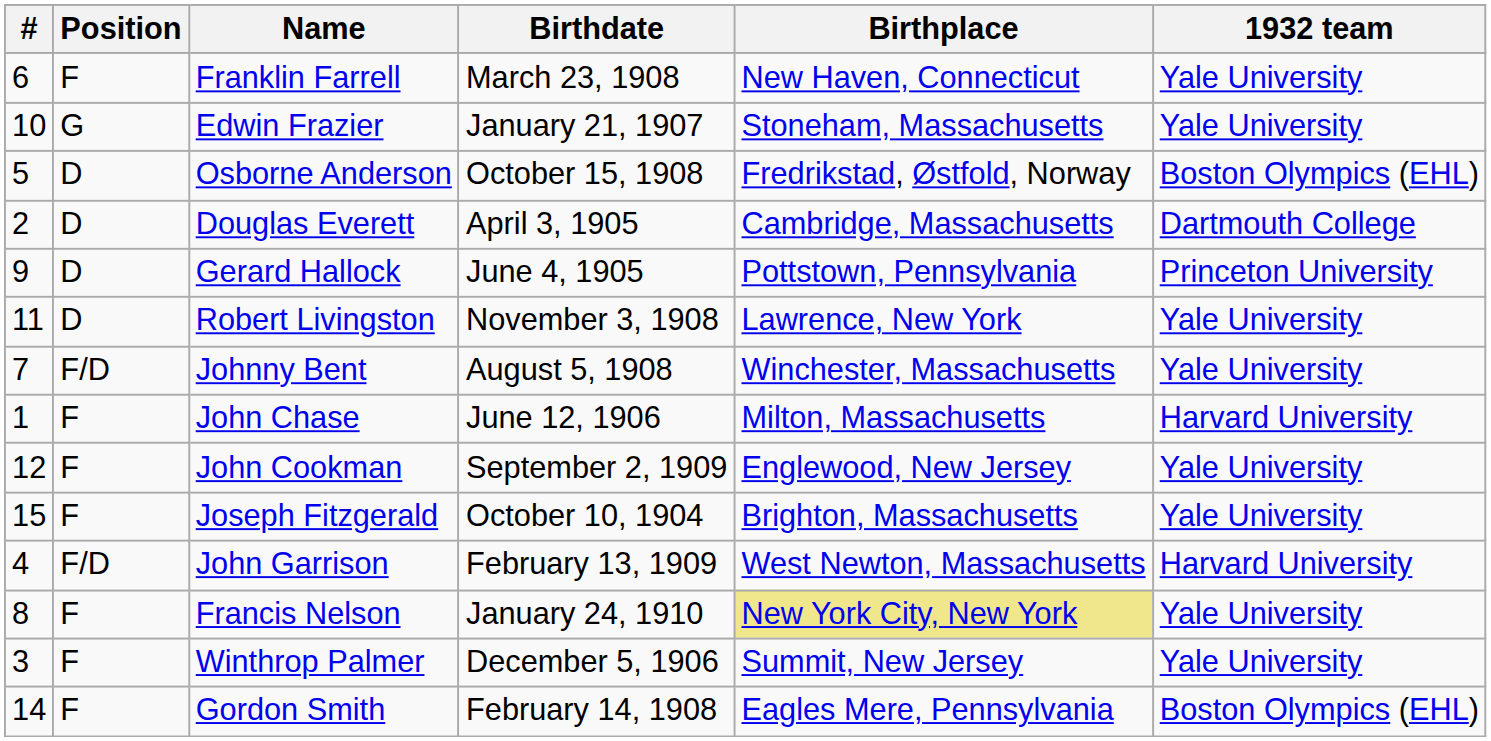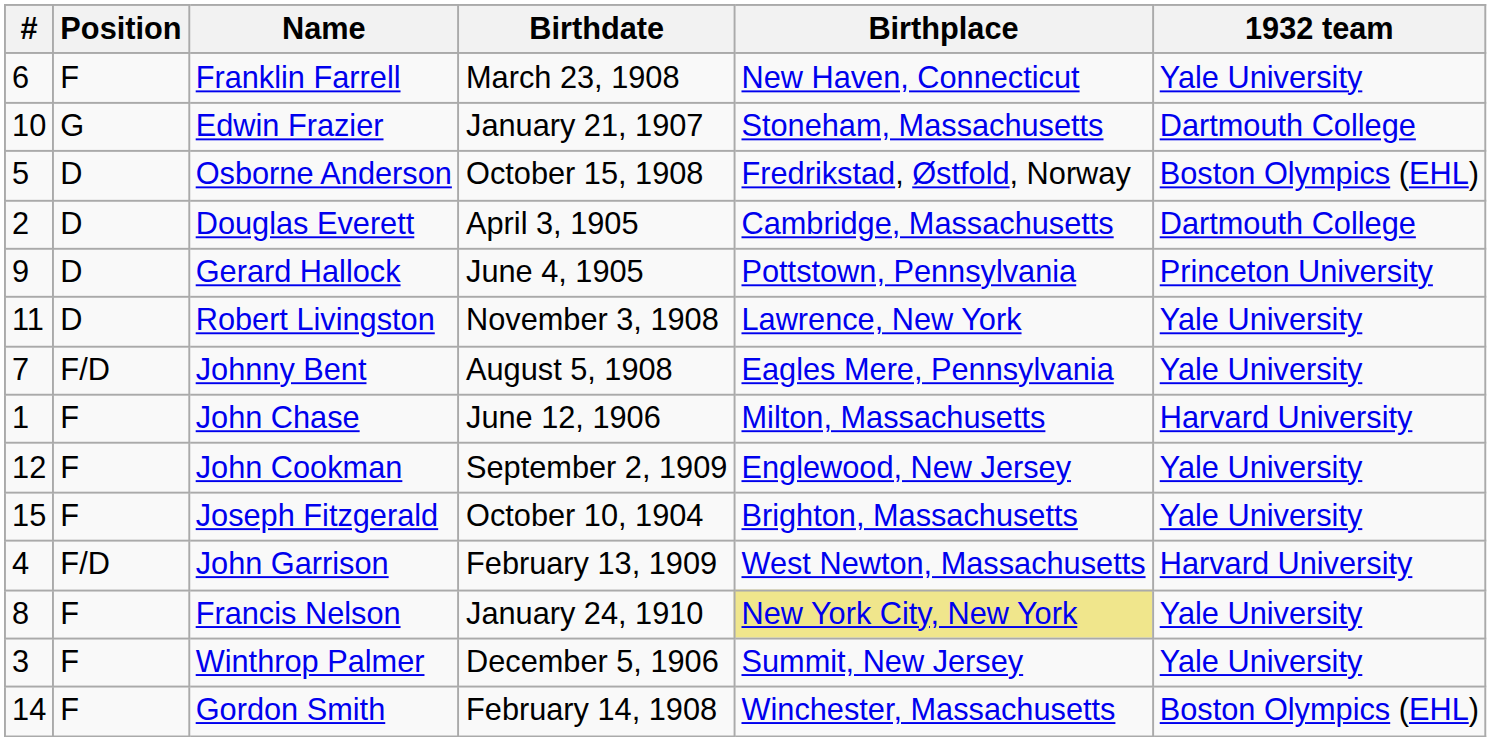Edwin Frazier | 1932 team: Yale University -> Dartmouth College
Johnny Bent | Birthplace: Winchester, Massachusetts -> Eagles Mere, Pennsylvania
Gordon Smith | Birthplace: Eagles Mere, Pennsylvania -> Winchester, Massachusetts
